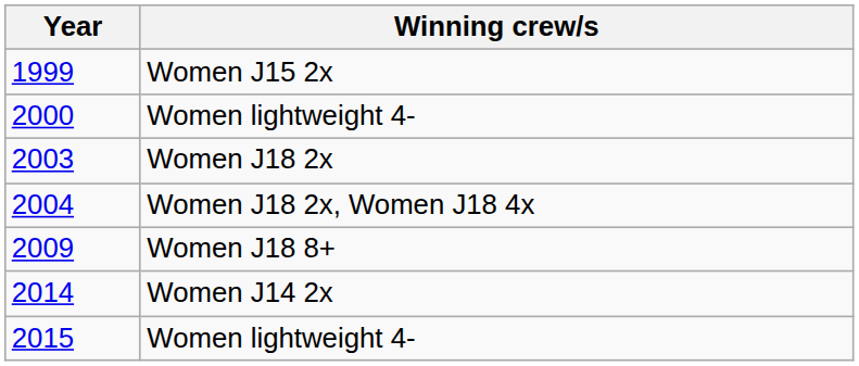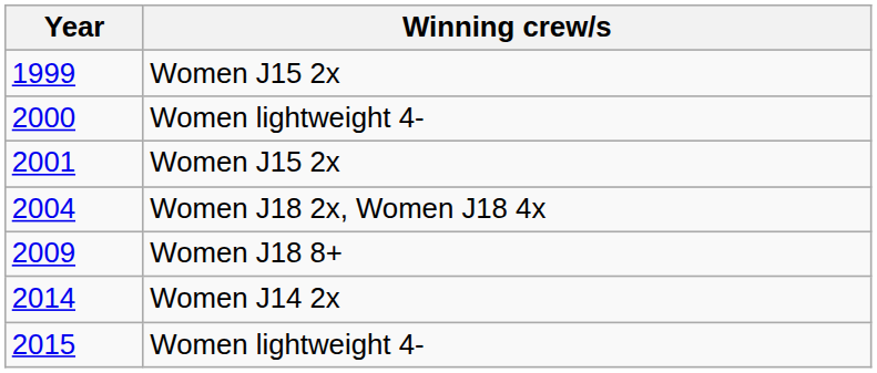+ row: 2001 | Women J15 2x
- row: 2003 | Women J18 2x
